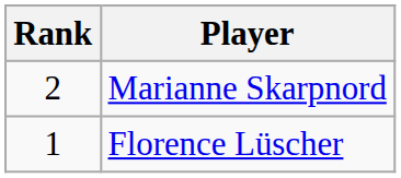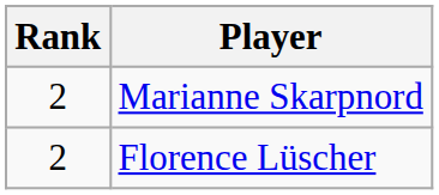Florence Lüscher | Rank: 1 -> 2
